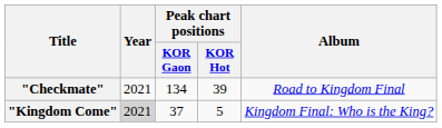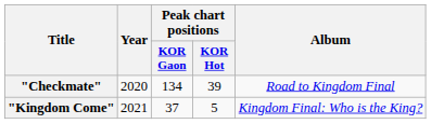"Checkmate" | Year: 2021 -> 2020
"Kingdom Come" | Year: lightgrey background -> no background
